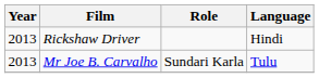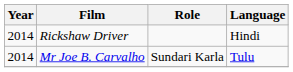Rickshaw Driver | Year: 2013 -> 2014
Mr Joe B. Carvalho | Year: 2013 -> 2014
